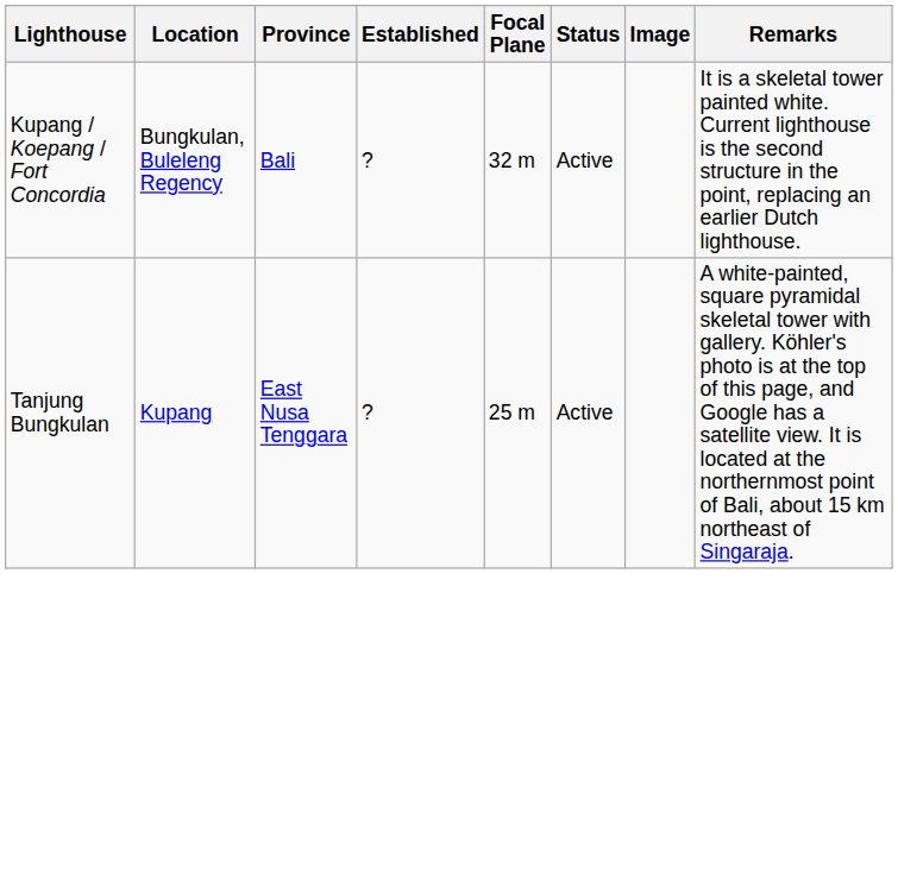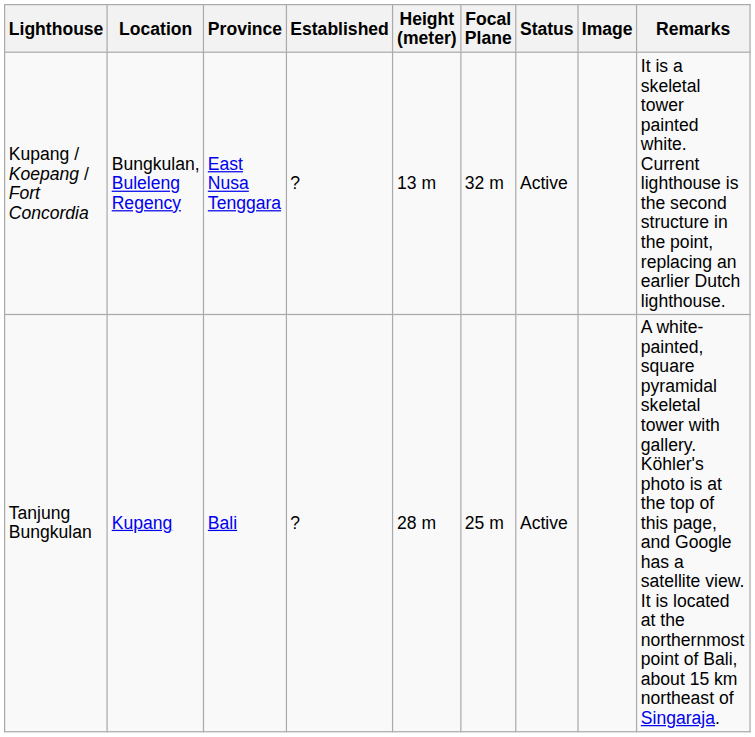+ column: Height (meter) | 13 m | 28 m
Kupang / Koepang / Fort Concordia | Province: Bali -> East Nusa Tenggara
Tanjung Bungkulan | Province: East Nusa Tenggara -> Bali
